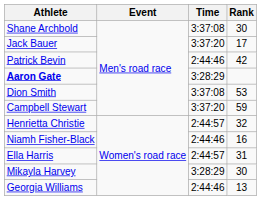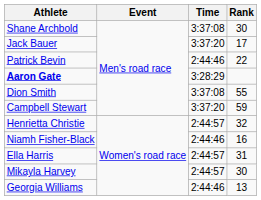Patrick Bevin | Rank: 42 -> 22
Dion Smith | Rank: 53 -> 55
Mikayla Harvey | Time: 3:28:29 -> 2:44:57
